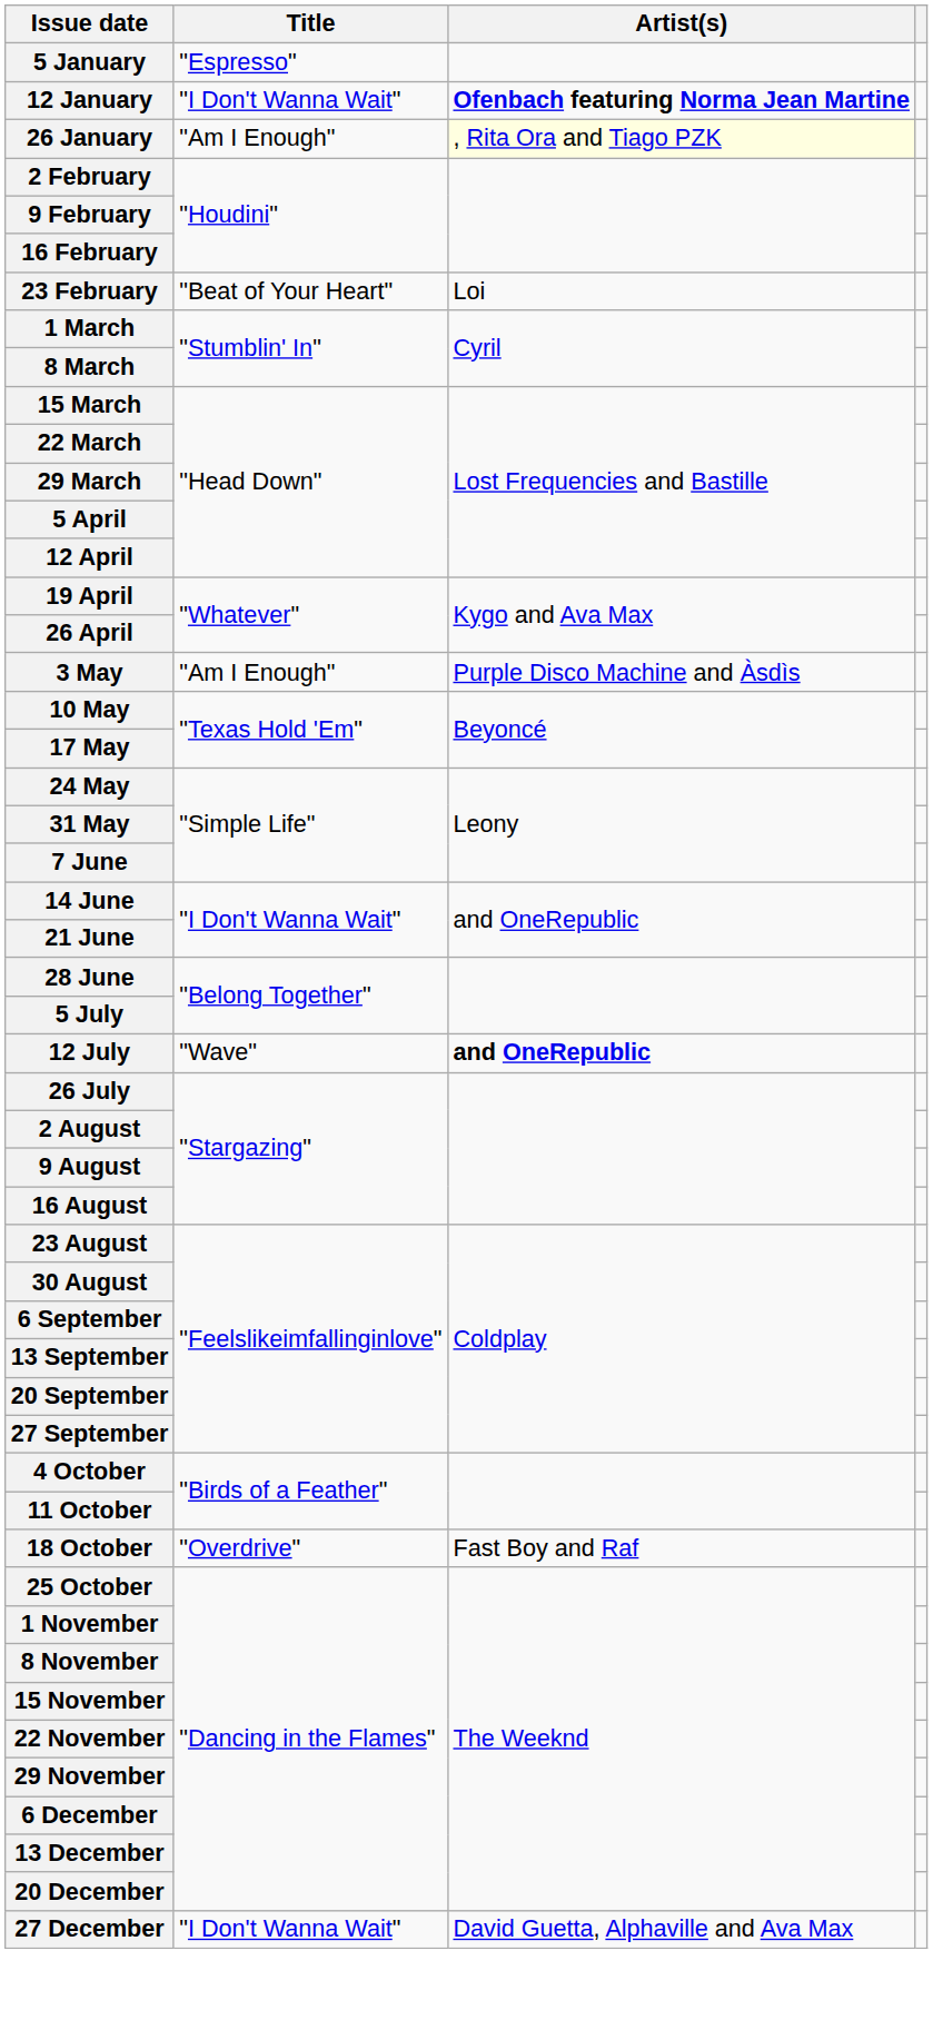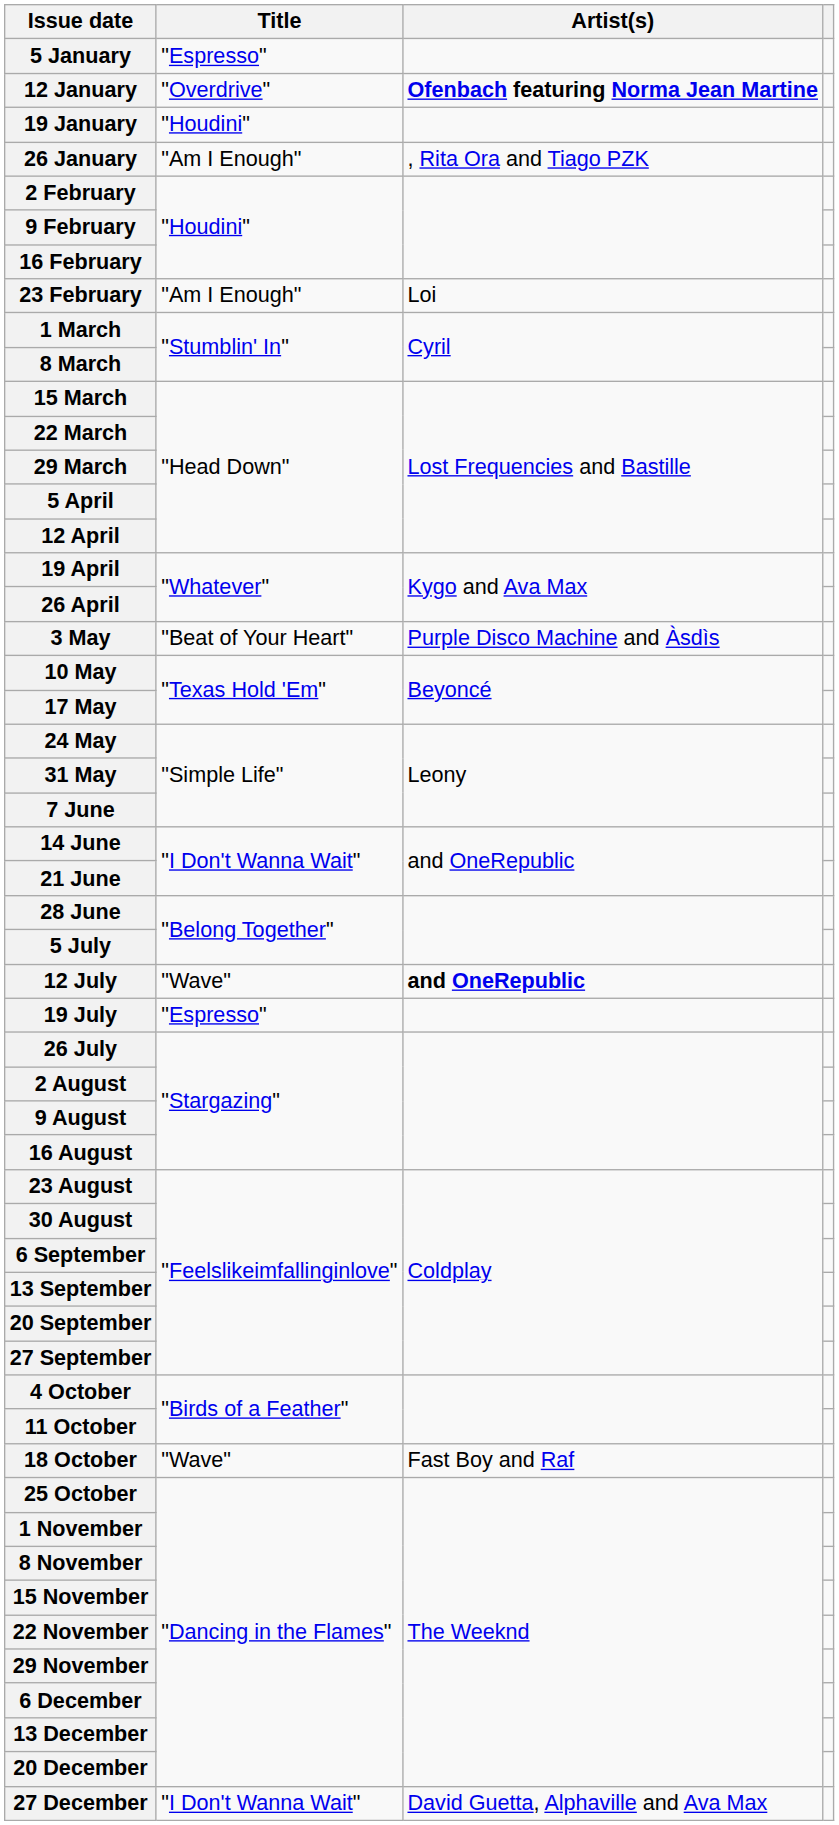12 January | Title: "I Don't Wanna Wait" -> "Overdrive"
+ row: 19 January | "Houdini"
26 January | Artist(s): lightyellow background -> no background
23 February | Title: "Beat of Your Heart" -> "Am I Enough"
3 May | Title: "Am I Enough" -> "Beat of Your Heart"
+ row: 19 July | "Espresso"
18 October | Title: "Overdrive" -> "Wave"
